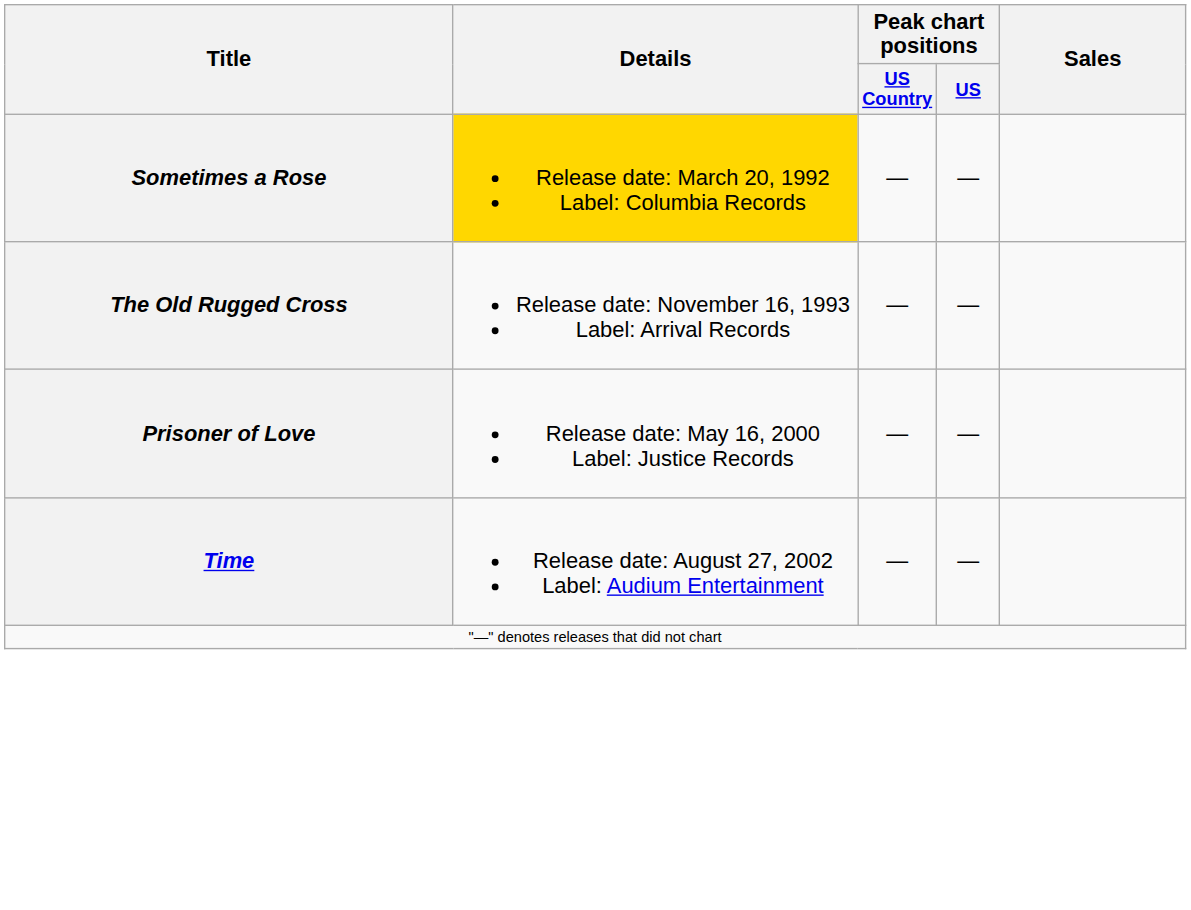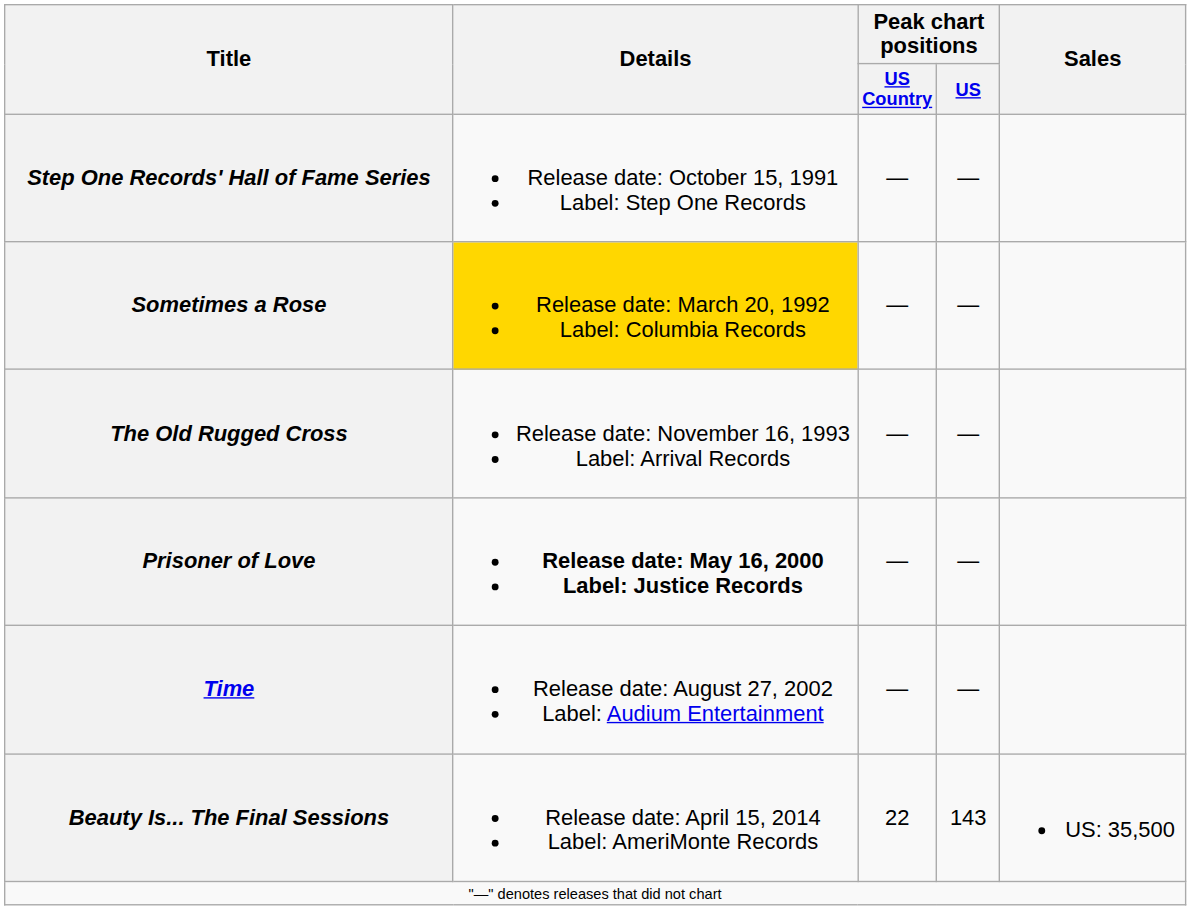+ row: Step One Records' Hall of Fame Series | Release date: October 15, 1991 Label: Step One Records | — | —
Prisoner of Love | Details: normal -> bold
+ row: Beauty Is... The Final Sessions | Release date: April 15, 2014 Label: AmeriMonte Records | 22 | 143 | US: 35,500
